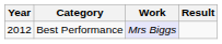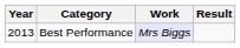Best Performance | Year: 2012 -> 2013
